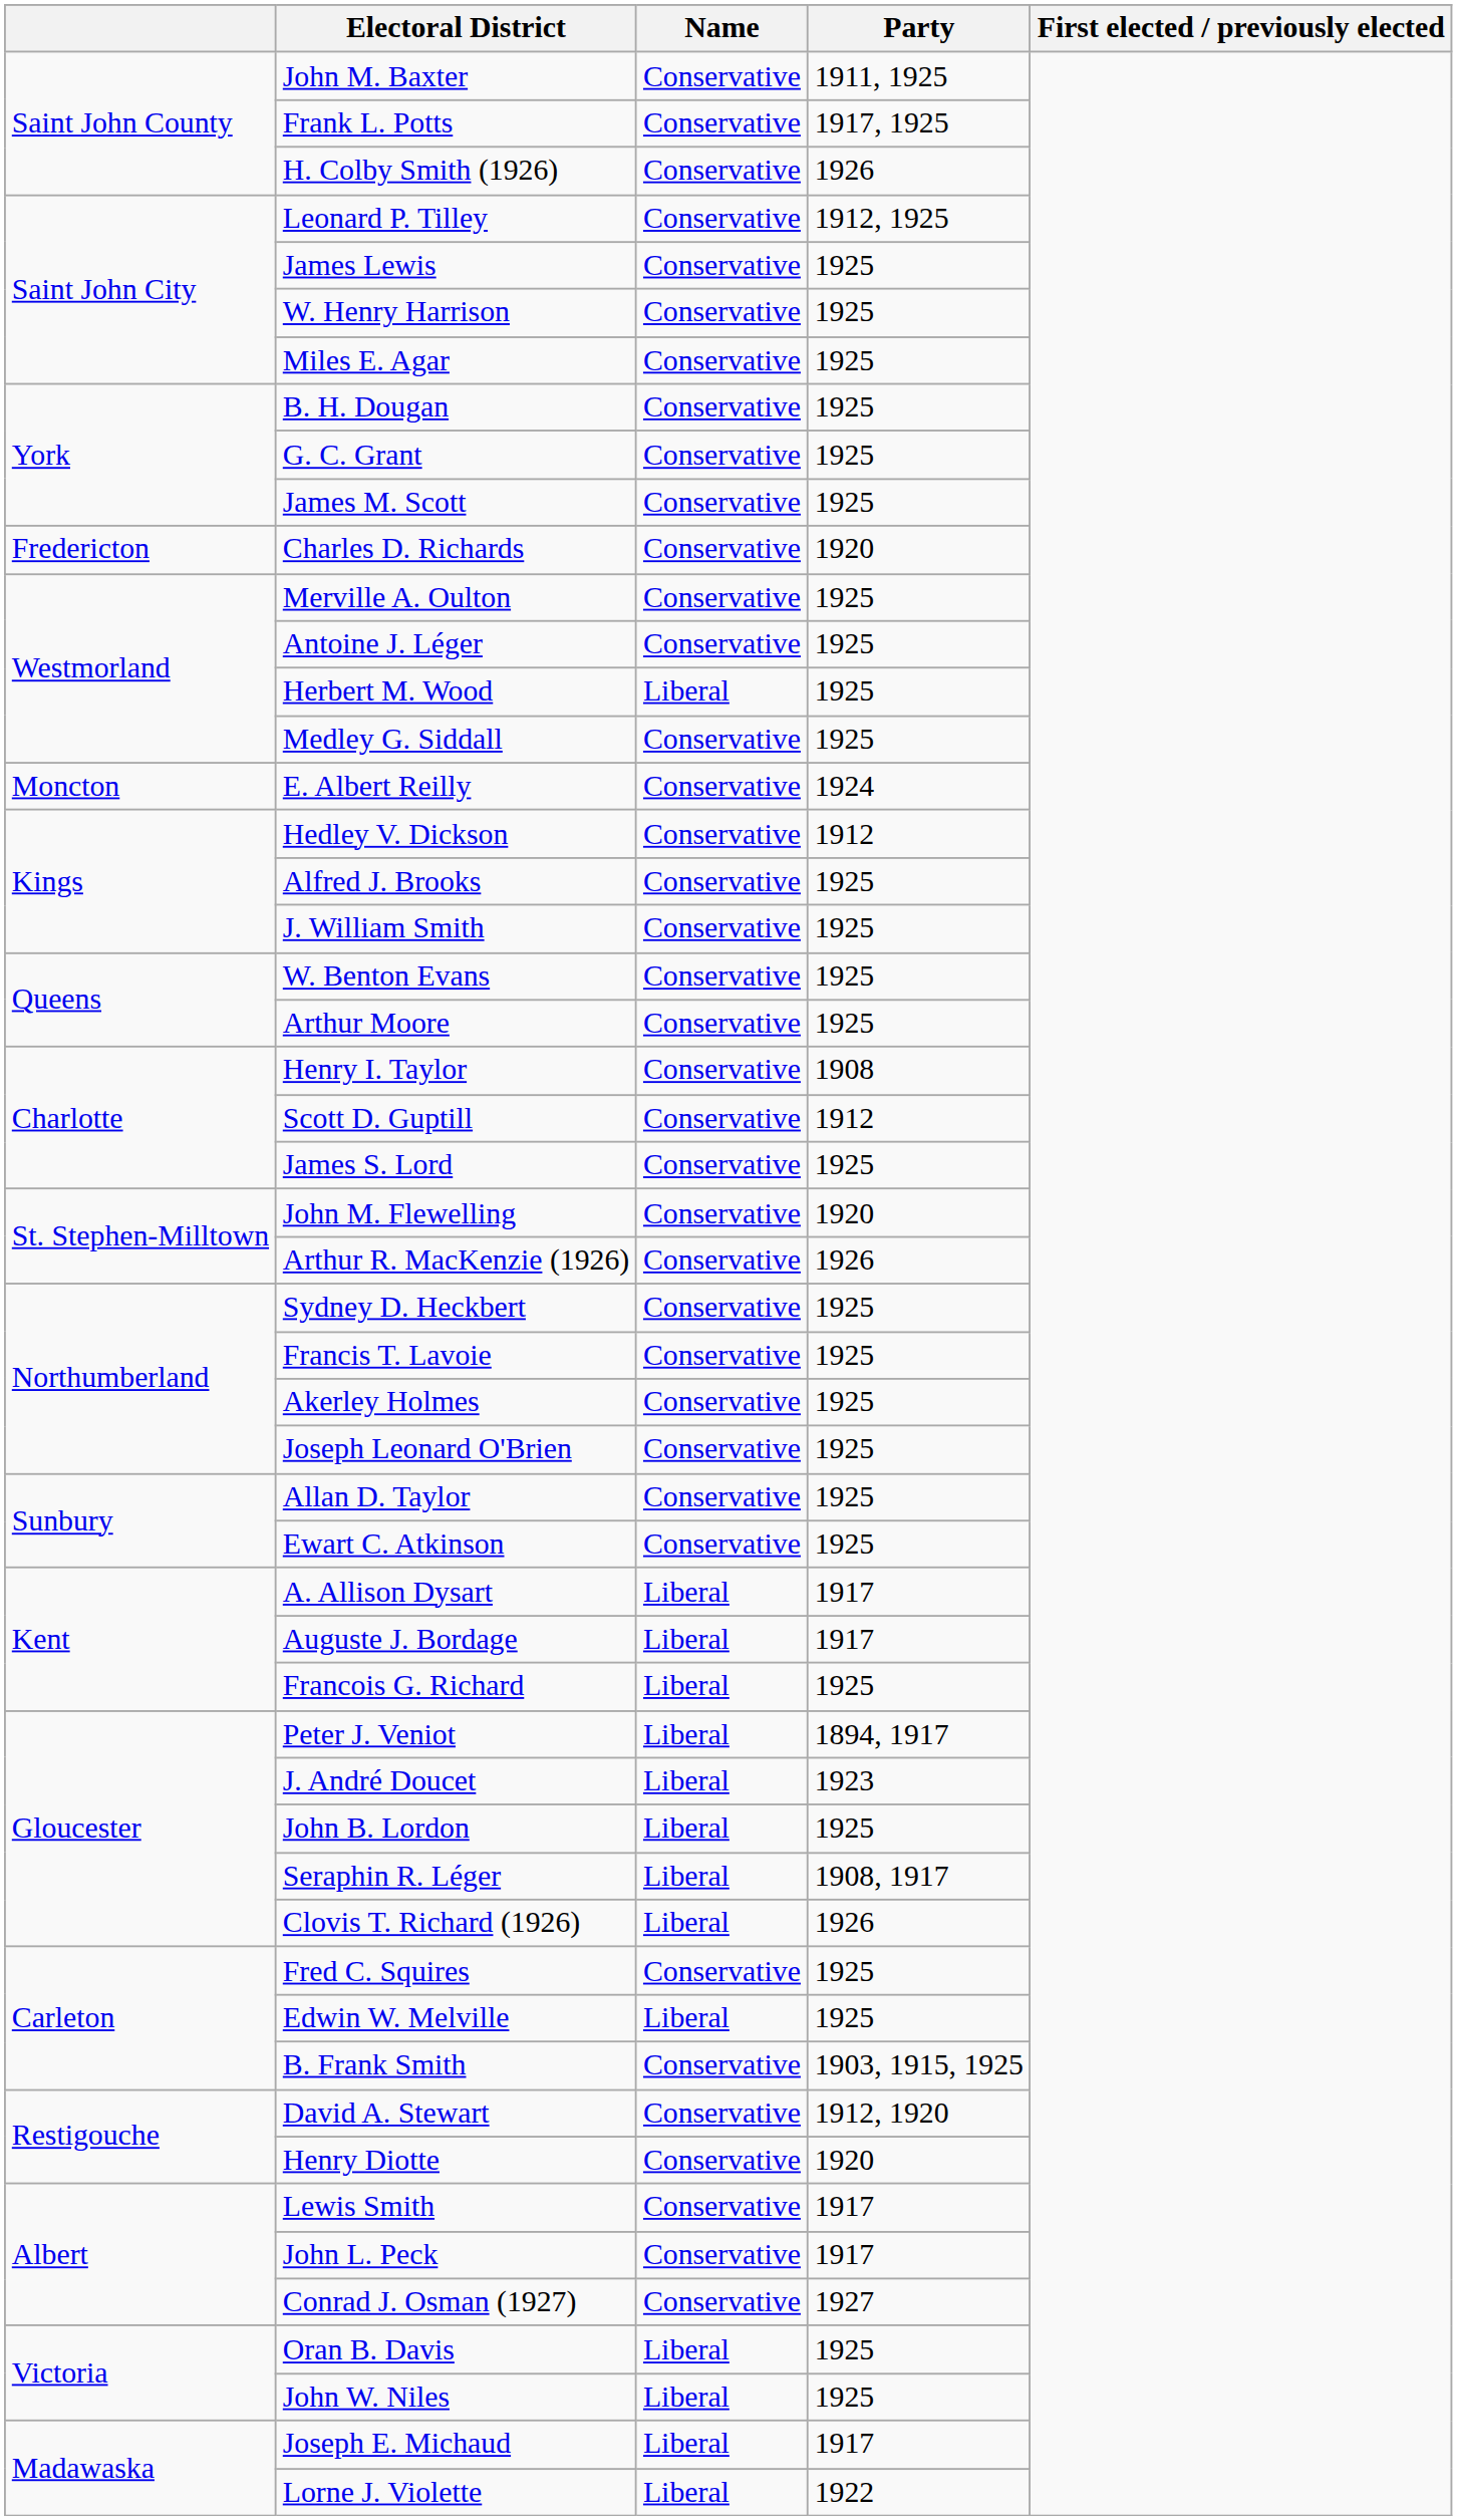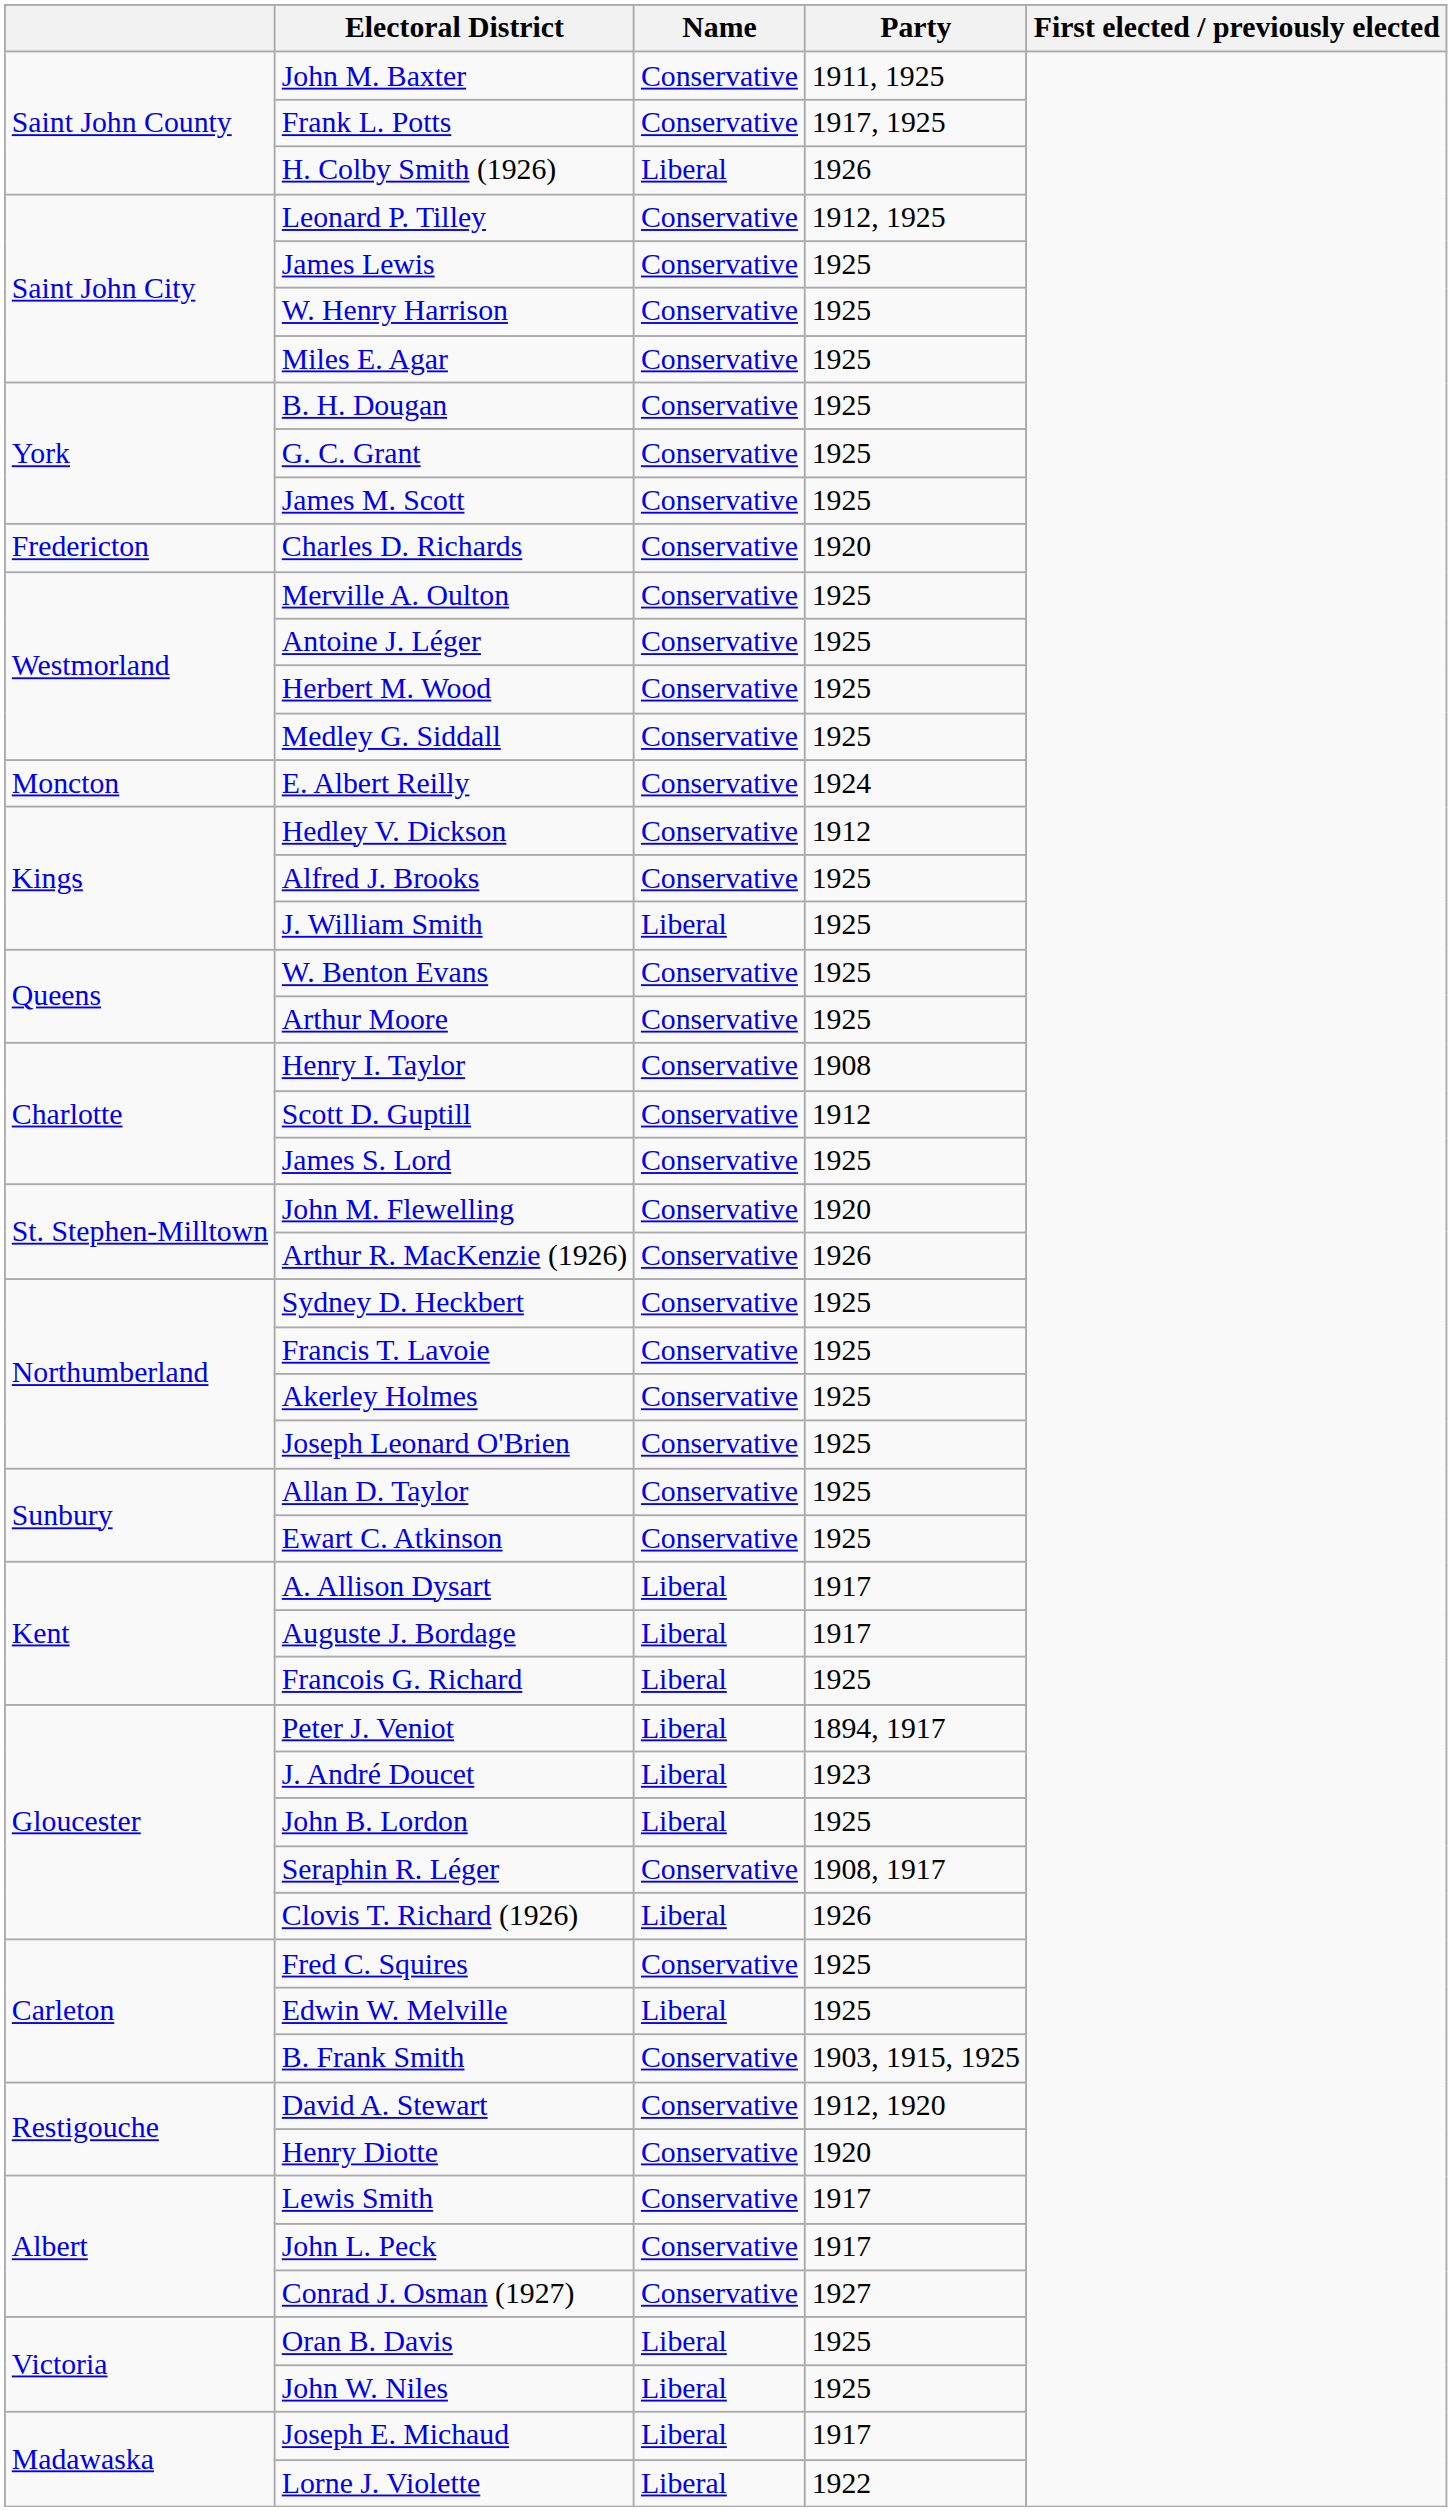H. Colby Smith (1926) | Name: Conservative -> Liberal
Herbert M. Wood | Name: Liberal -> Conservative
J. William Smith | Name: Conservative -> Liberal
Seraphin R. Léger | Name: Liberal -> Conservative
